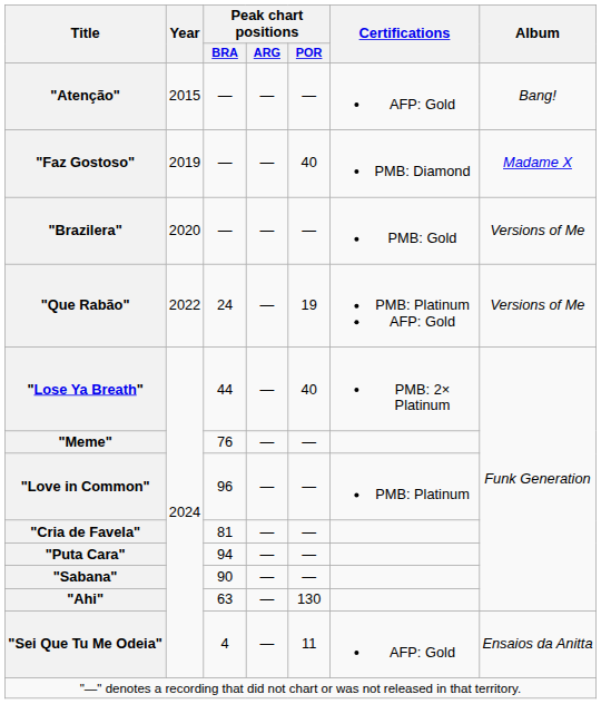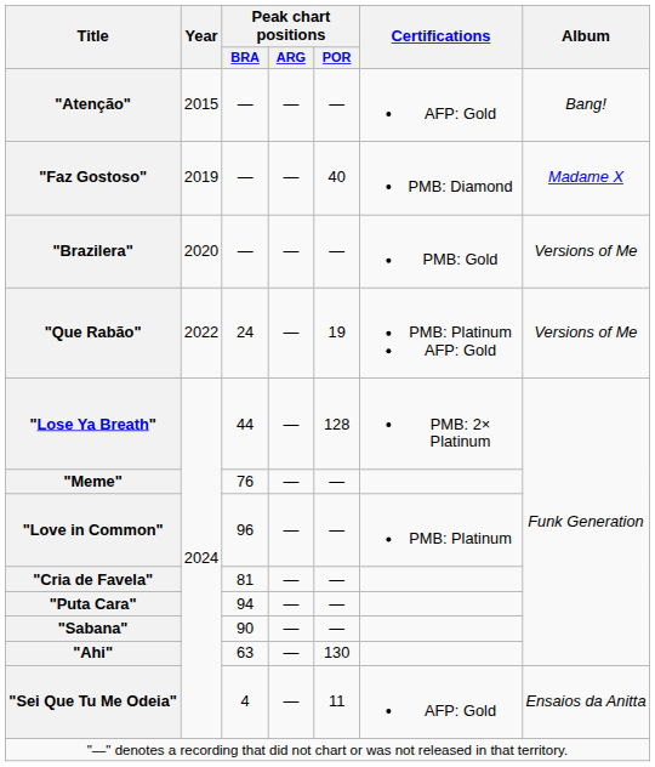"Lose Ya Breath" | Peak chart positions / POR: 40 -> 128
